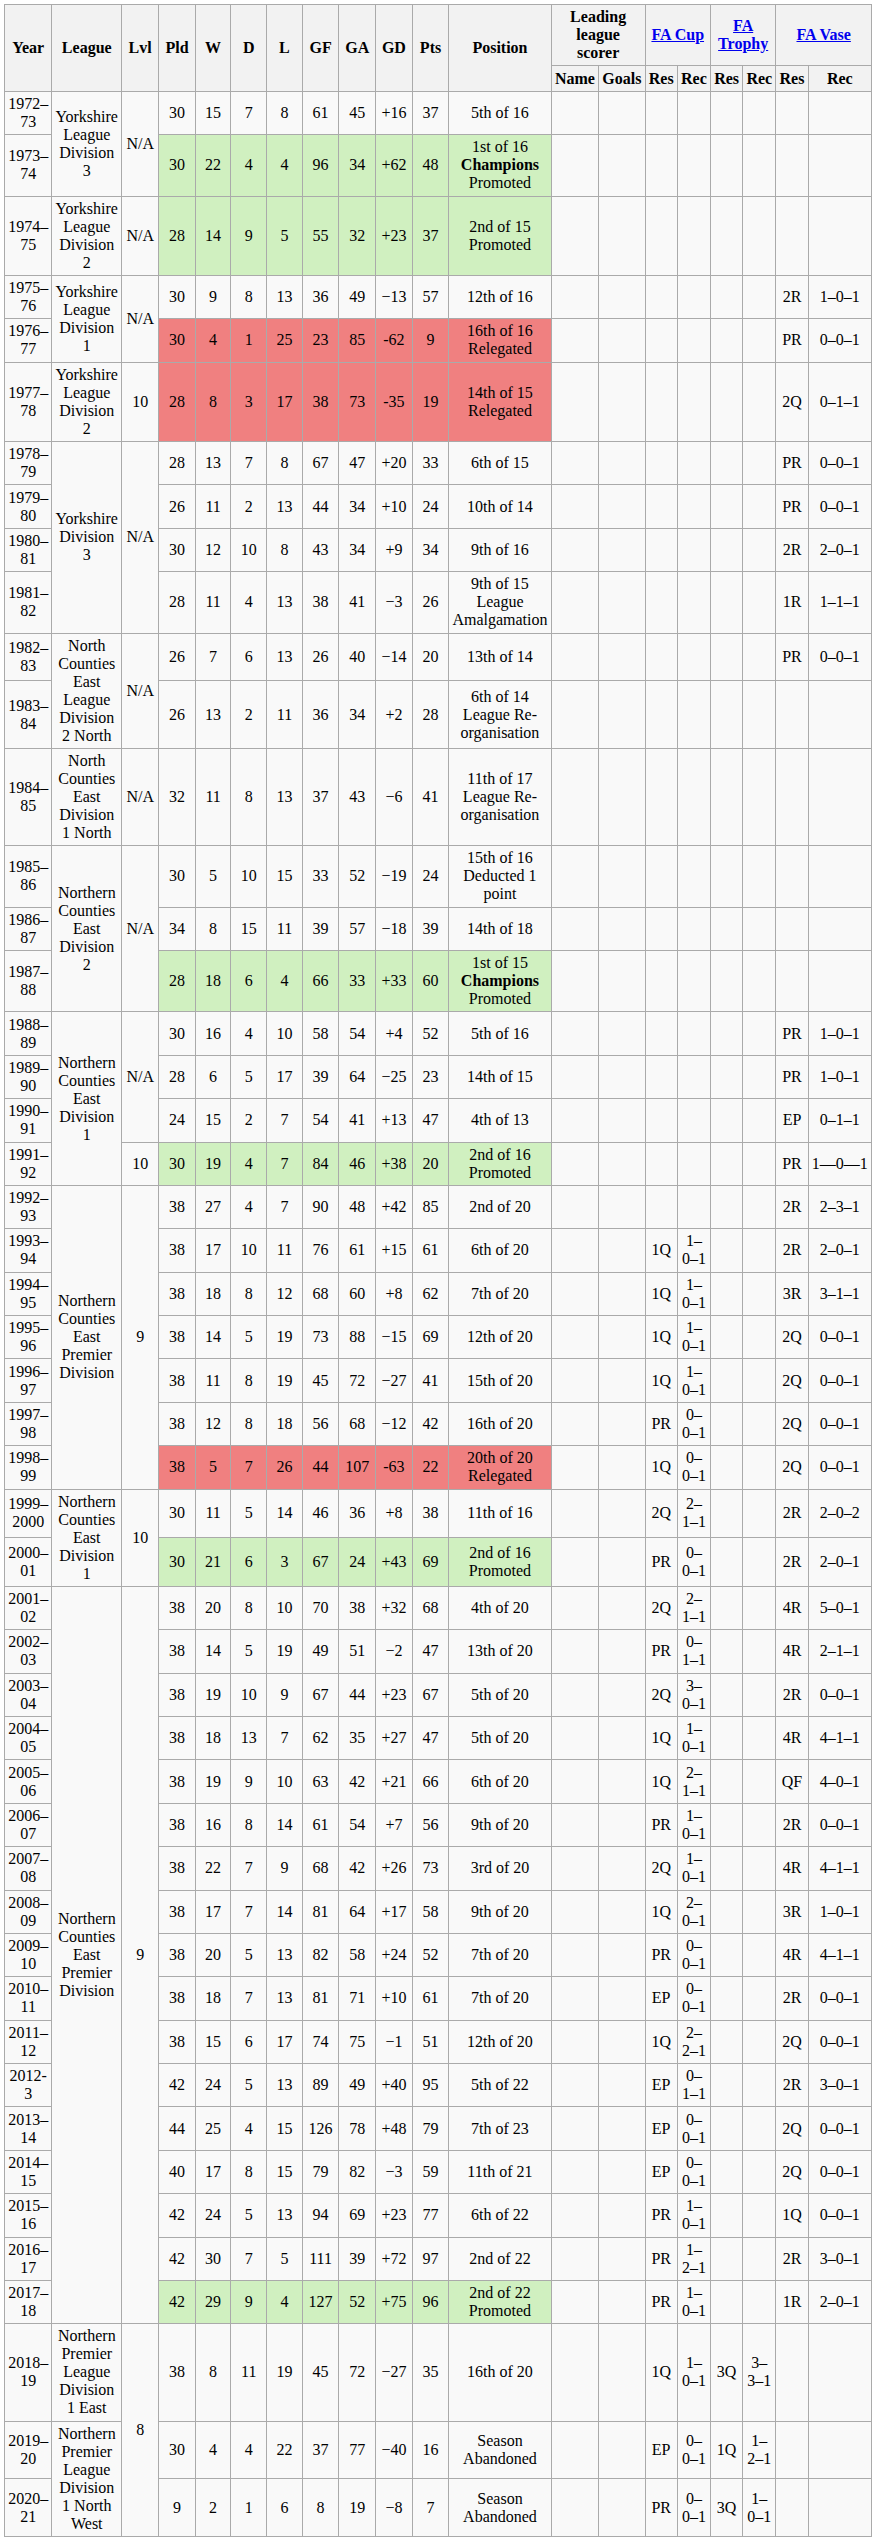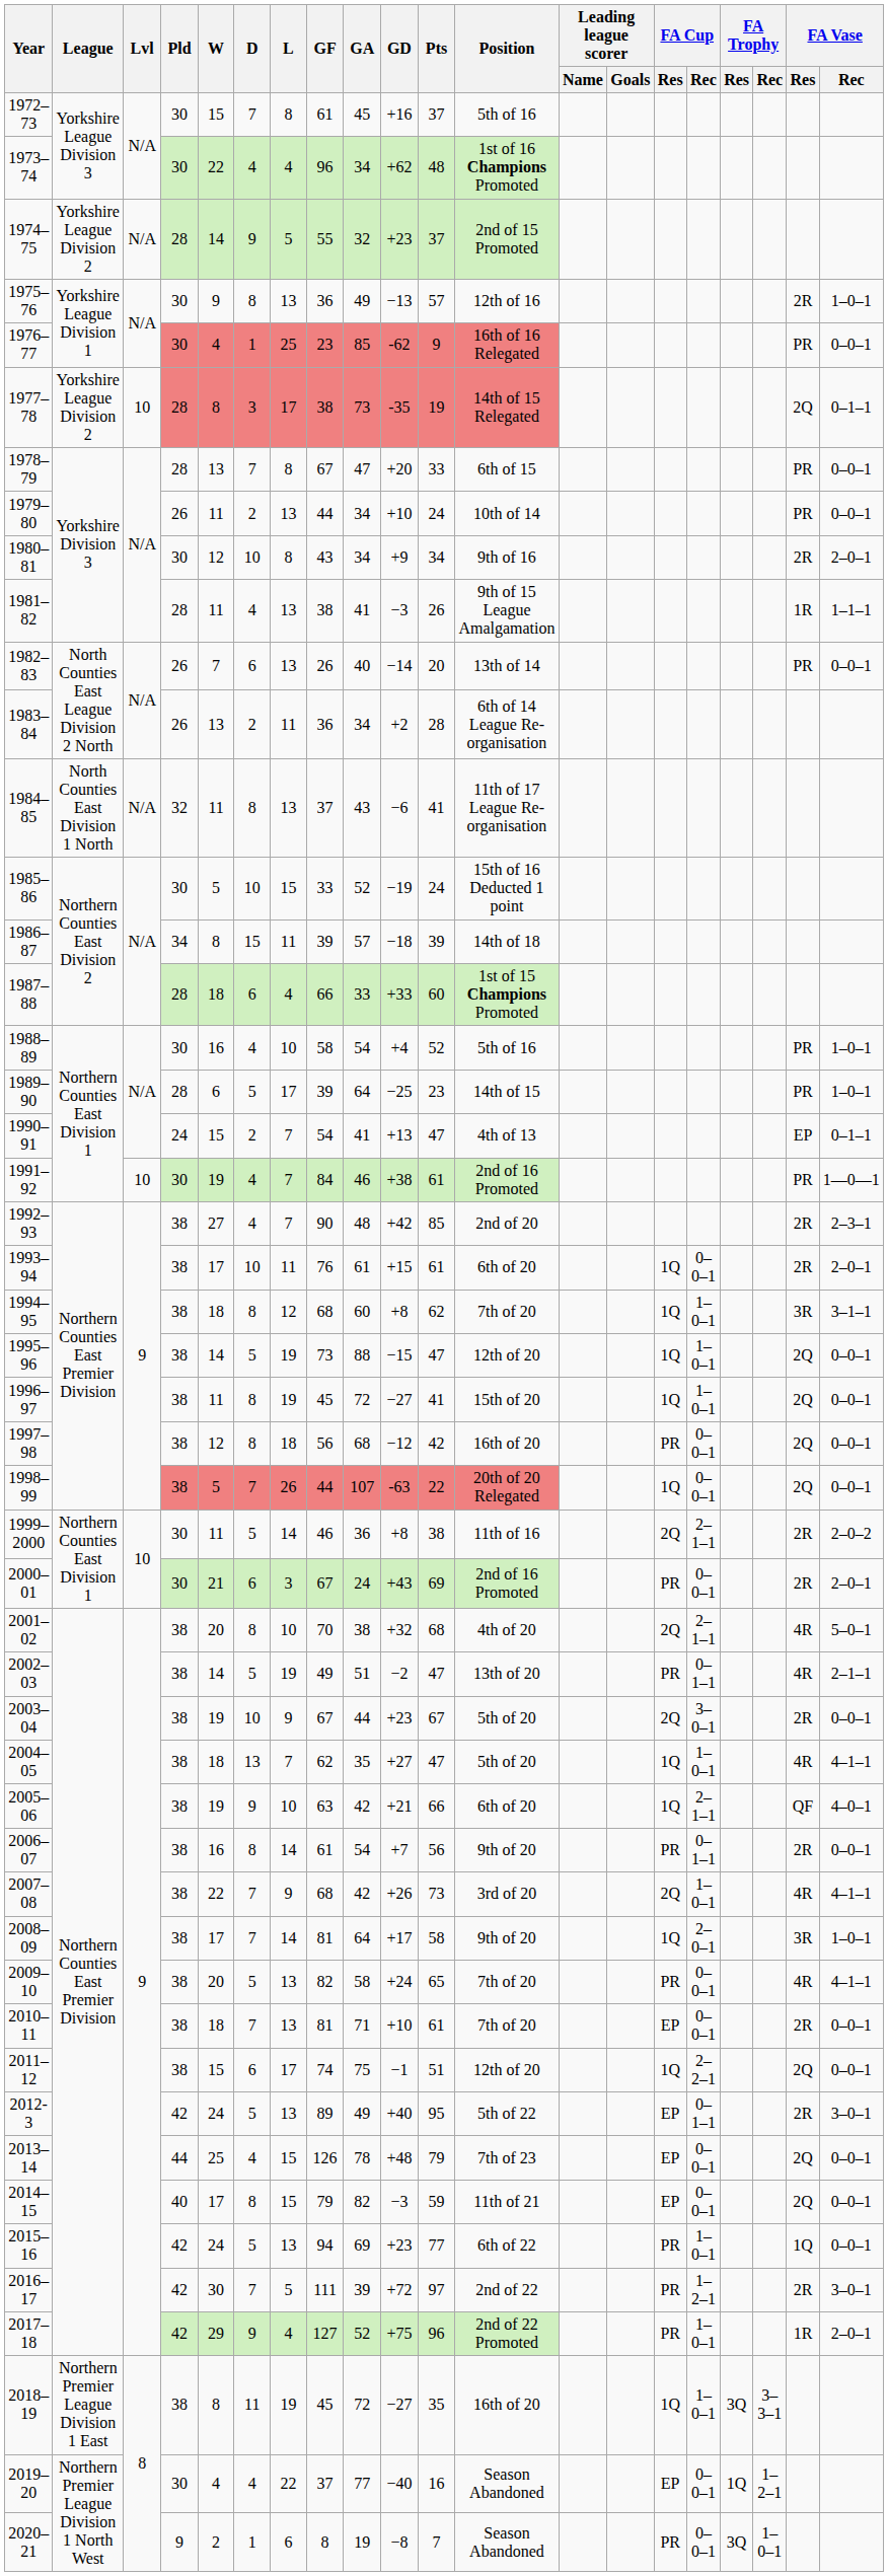1991–92 | Pts: 20 -> 61
1993–94 | FA Cup / Rec: 1–0–1 -> 0–0–1
1995–96 | Pts: 69 -> 47
2006–07 | FA Cup / Rec: 1–0–1 -> 0–1–1
2009–10 | Pts: 52 -> 65
